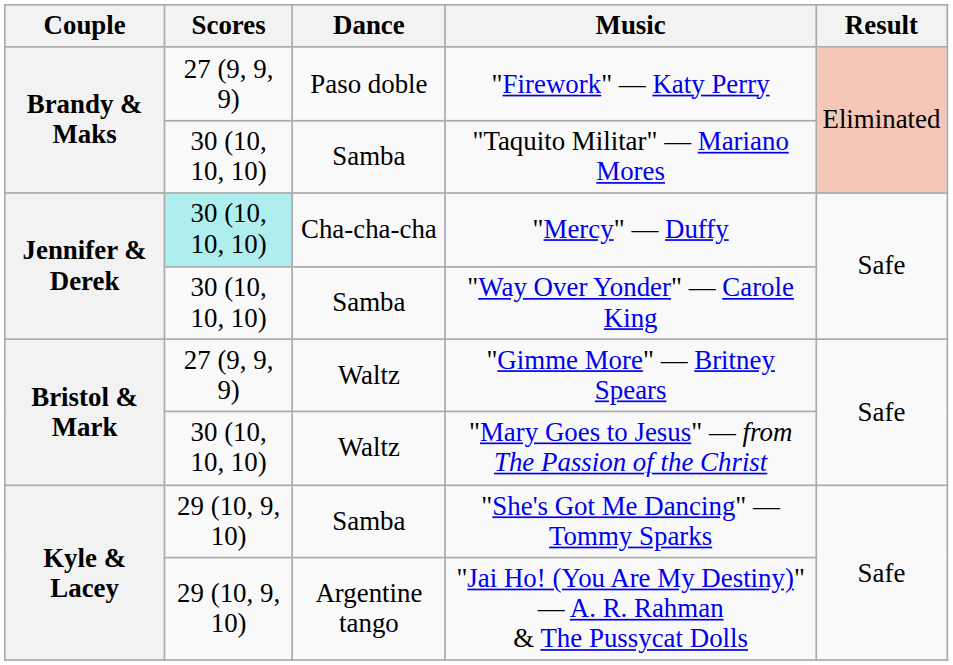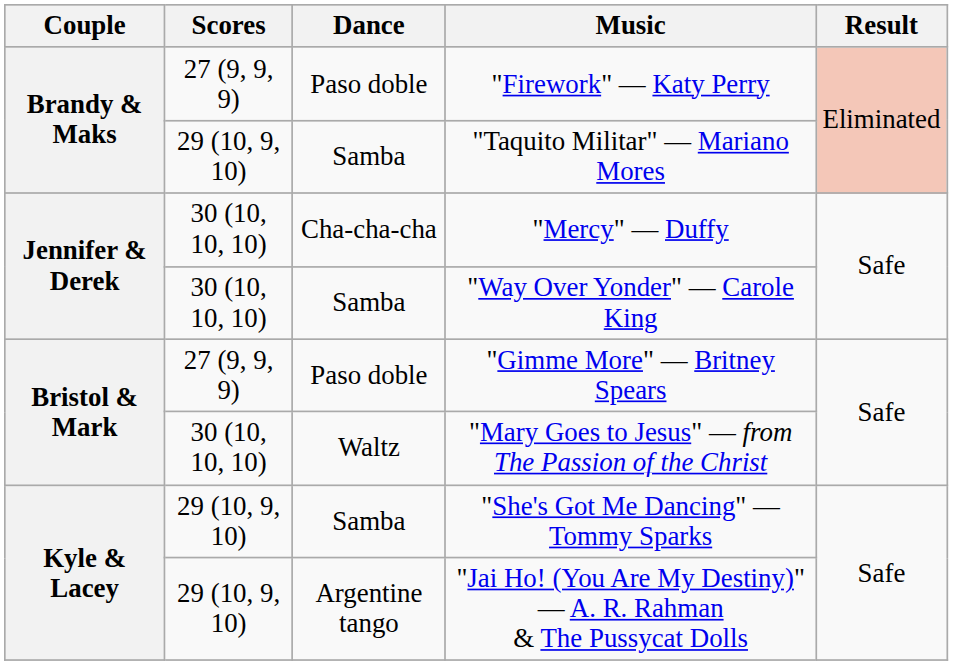"Taquito Militar" — Mariano Mores | Scores: 30 (10, 10, 10) -> 29 (10, 9, 10)
"Mercy" — Duffy | Scores: paleturquoise background -> no background
"Gimme More" — Britney Spears | Dance: Waltz -> Paso doble
